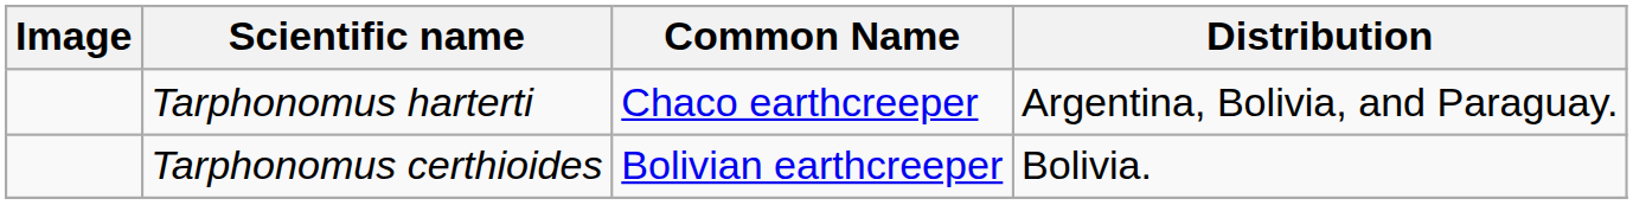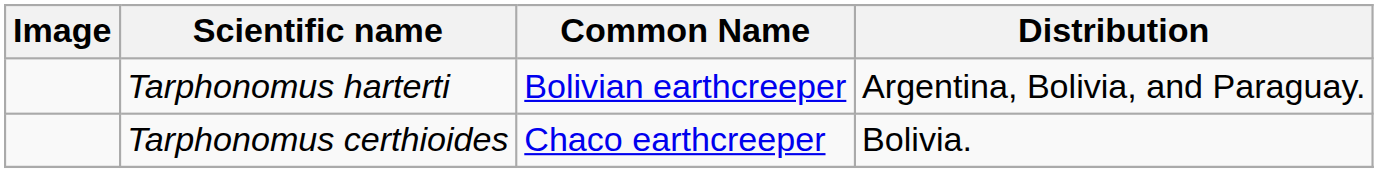Tarphonomus harterti | Common Name: Chaco earthcreeper -> Bolivian earthcreeper
Tarphonomus certhioides | Common Name: Bolivian earthcreeper -> Chaco earthcreeper
